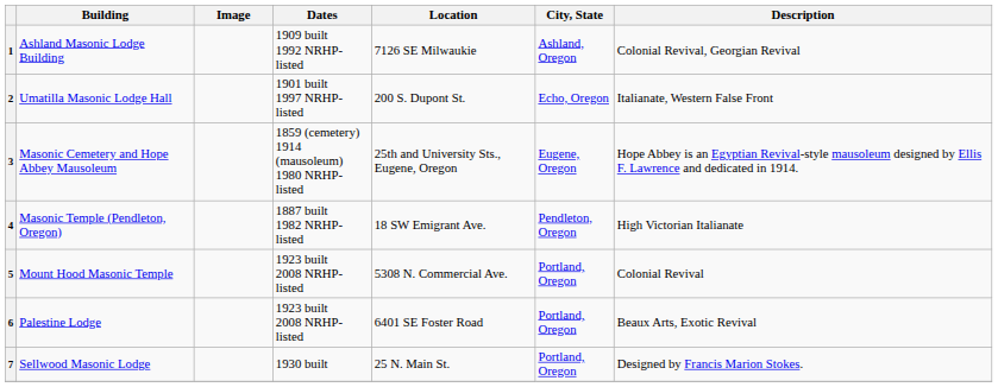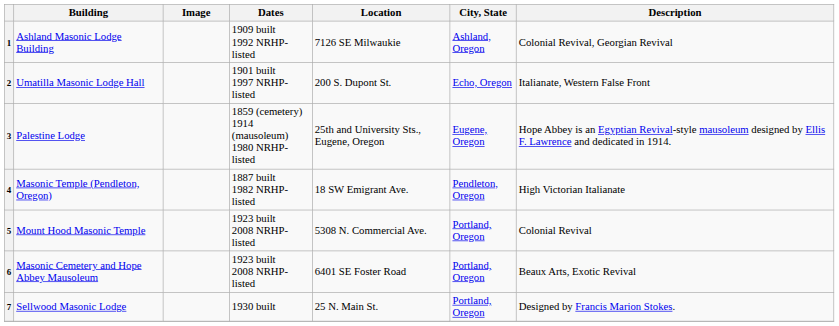3 | Building: Masonic Cemetery and Hope Abbey Mausoleum -> Palestine Lodge
6 | Building: Palestine Lodge -> Masonic Cemetery and Hope Abbey Mausoleum
